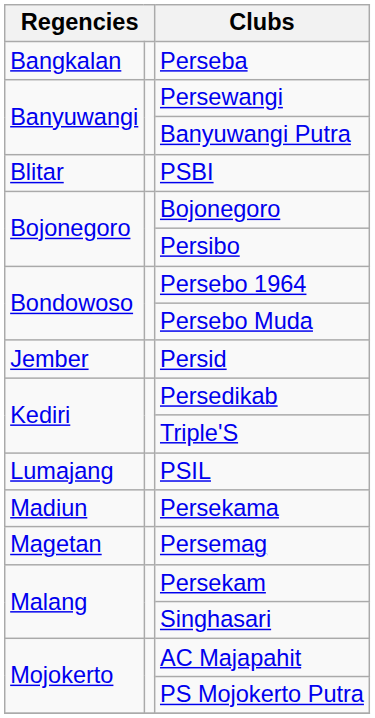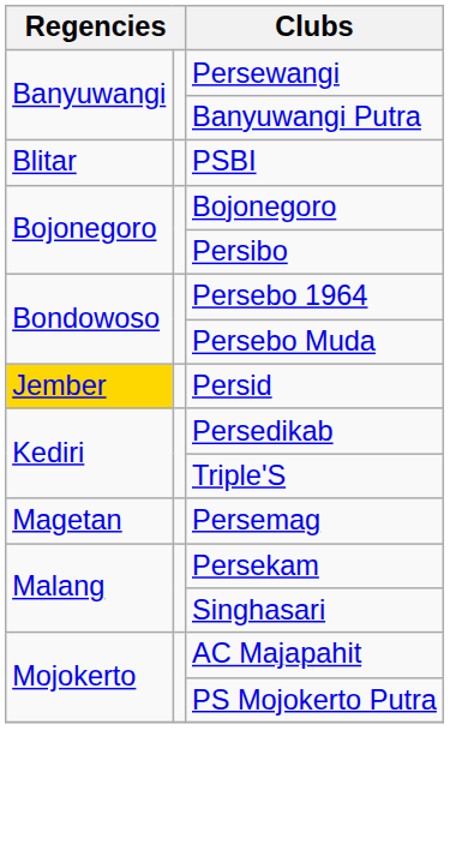- row: Bangkalan | Perseba
Persid | column 1: no background -> gold background
- row: Lumajang | PSIL
- row: Madiun | Persekama
